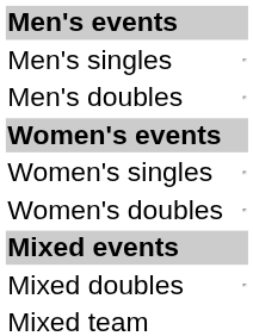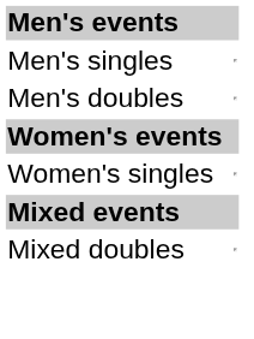- row: Women's doubles
- row: Mixed team
